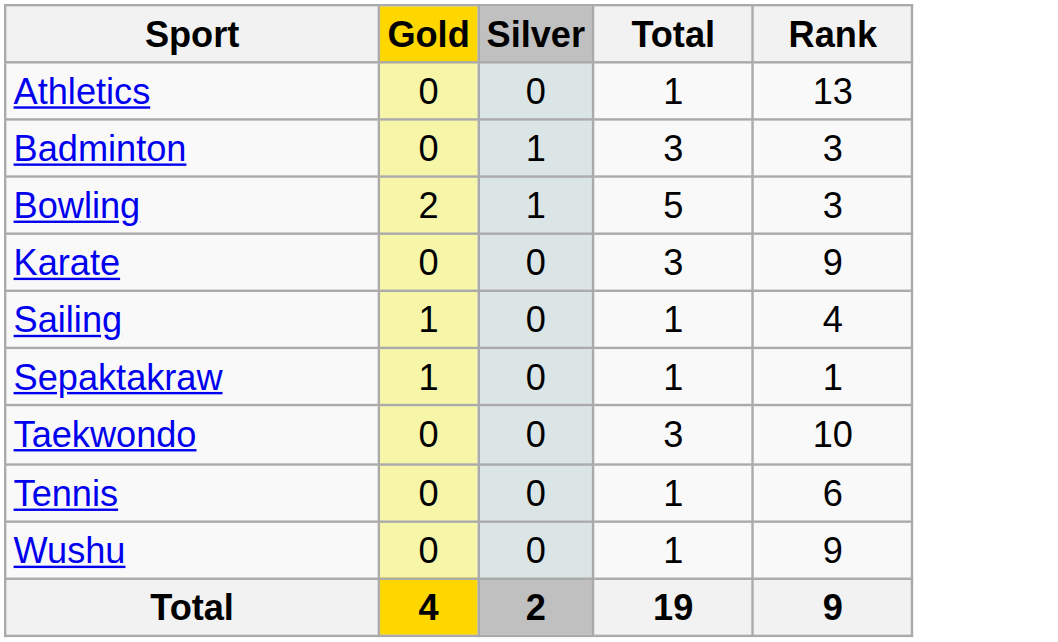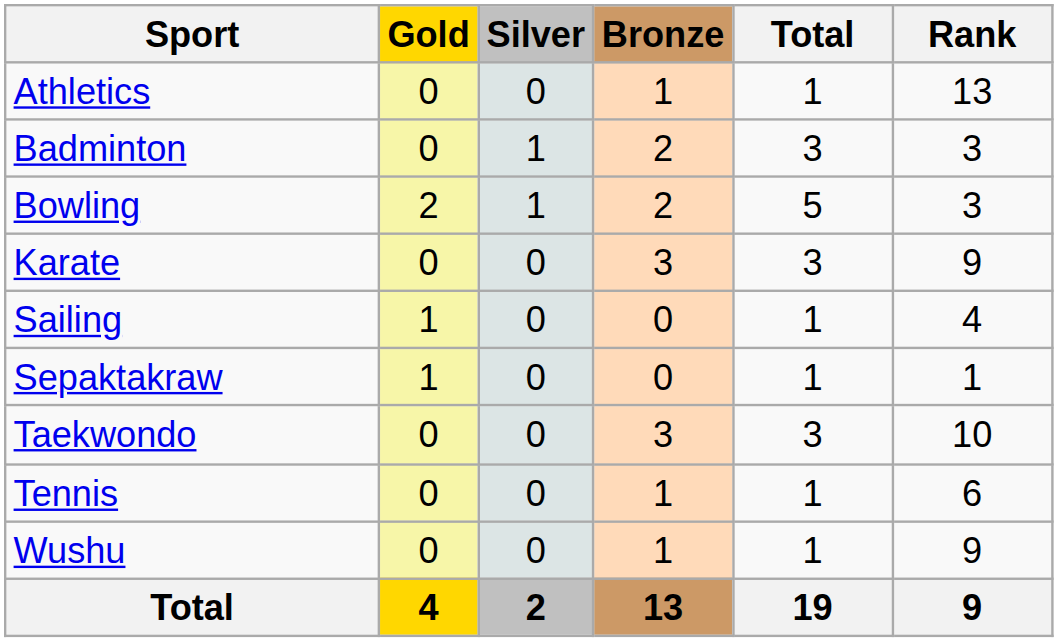+ column: Bronze | 1 | 2 | 2 | 3 | 0 | 0 | 3 | 1 | 1 | 13
